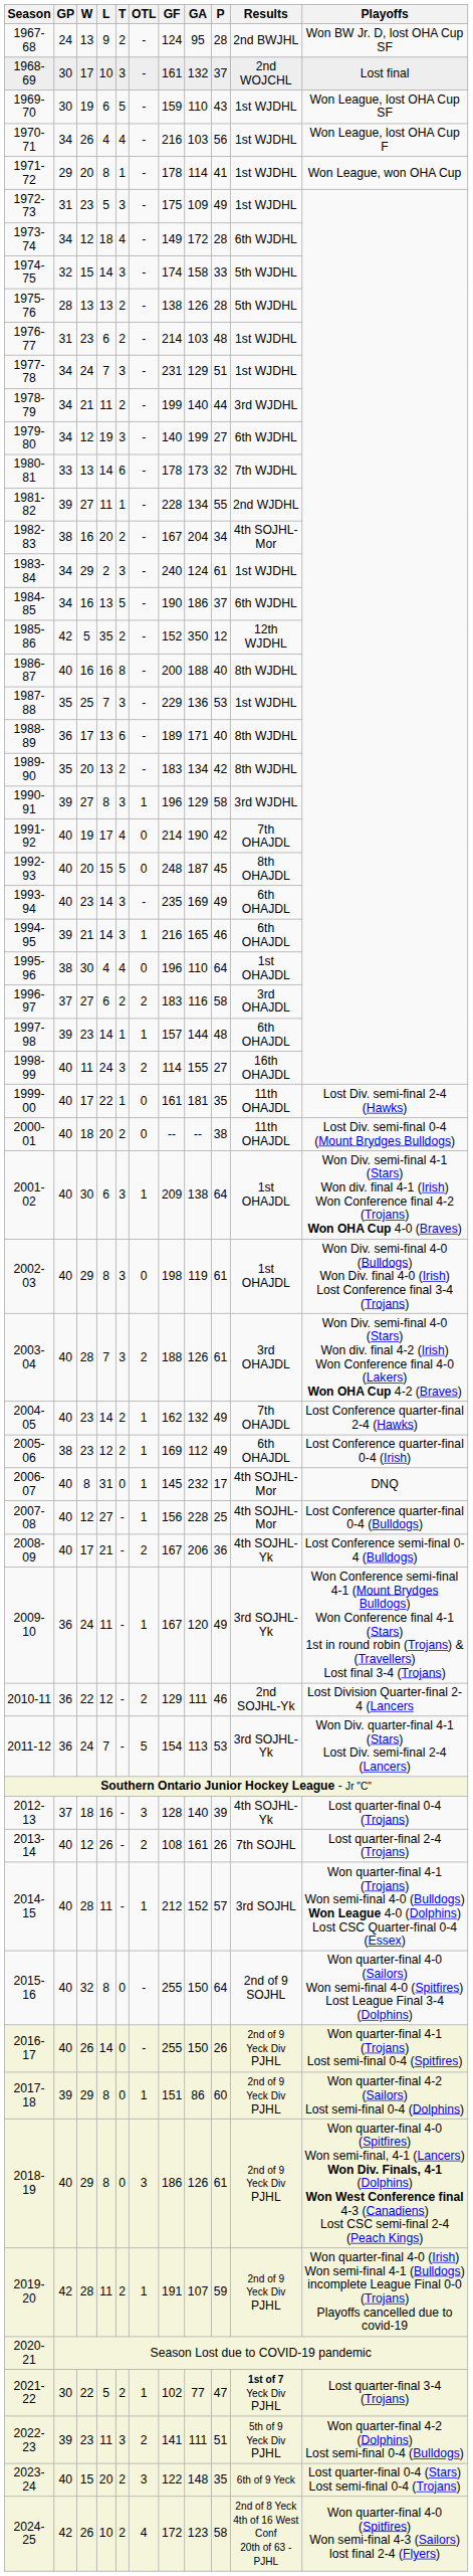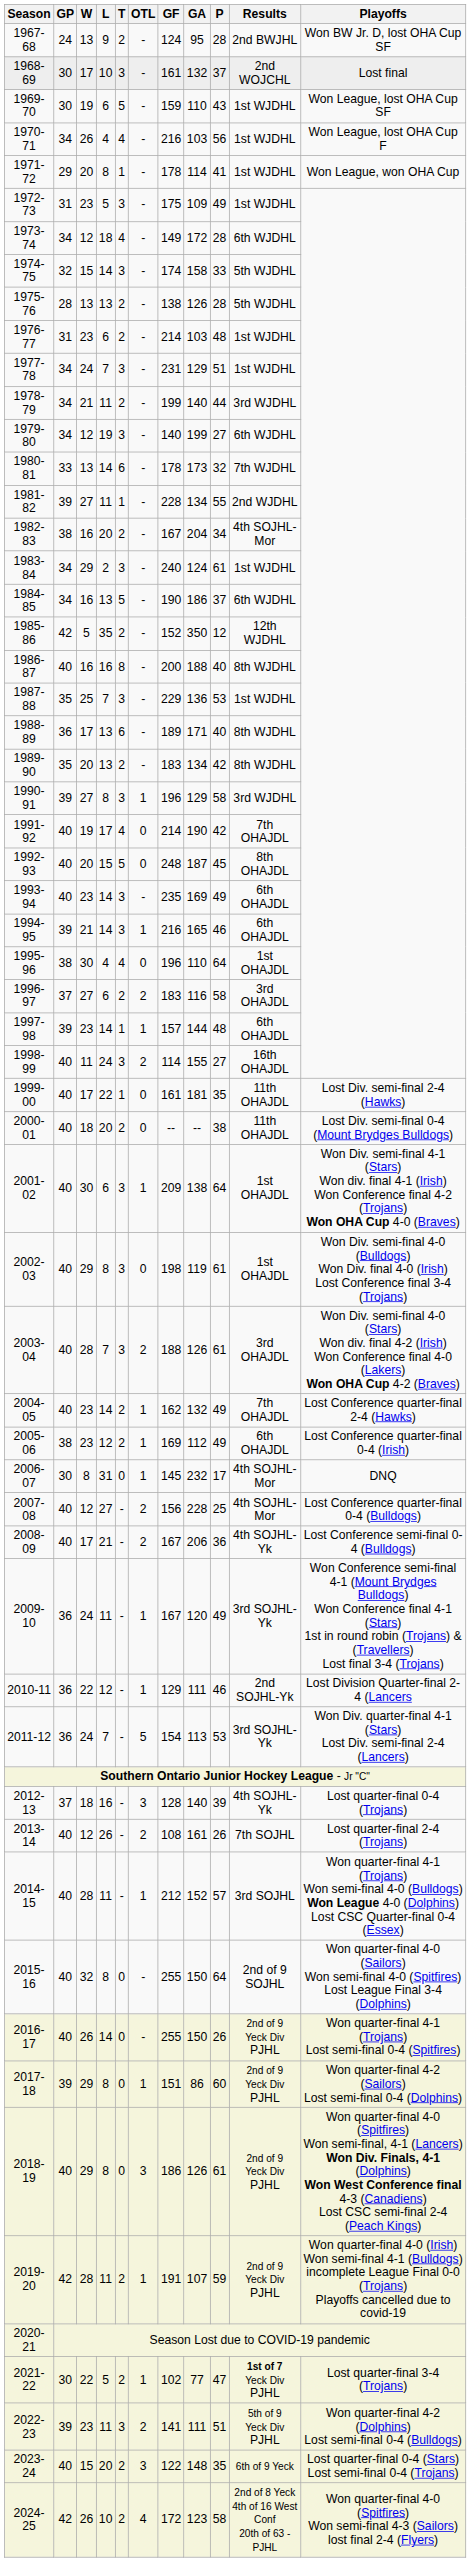2006-07 | GP: 40 -> 30
2007-08 | OTL: 1 -> 2
2010-11 | OTL: 2 -> 1
